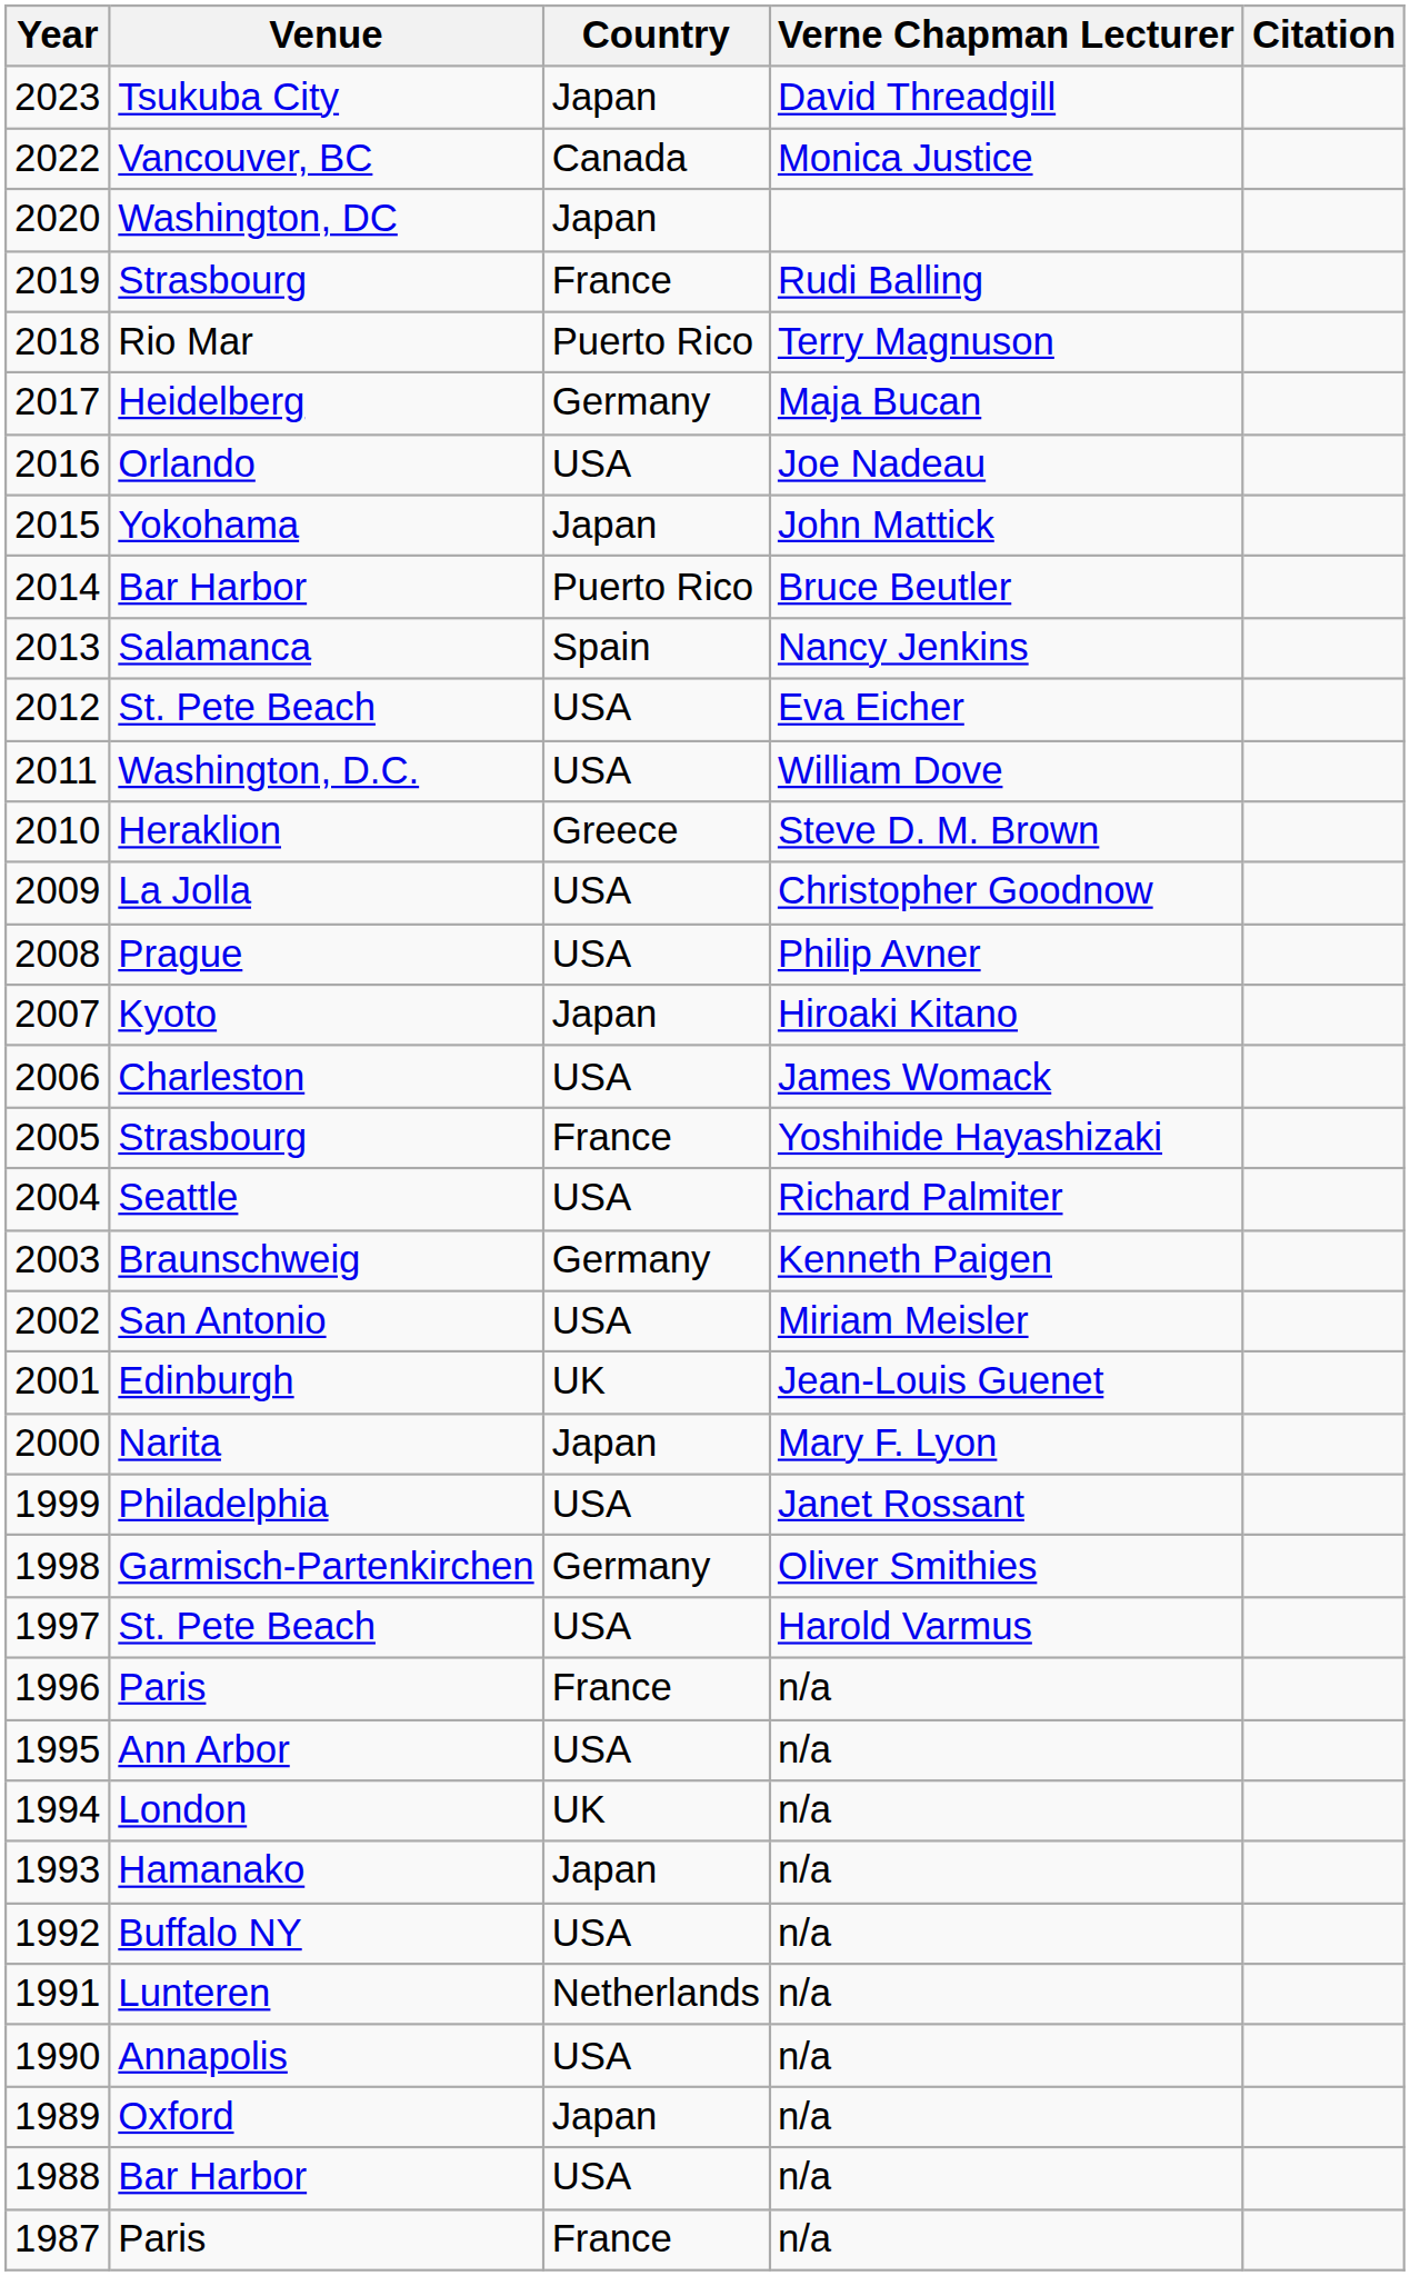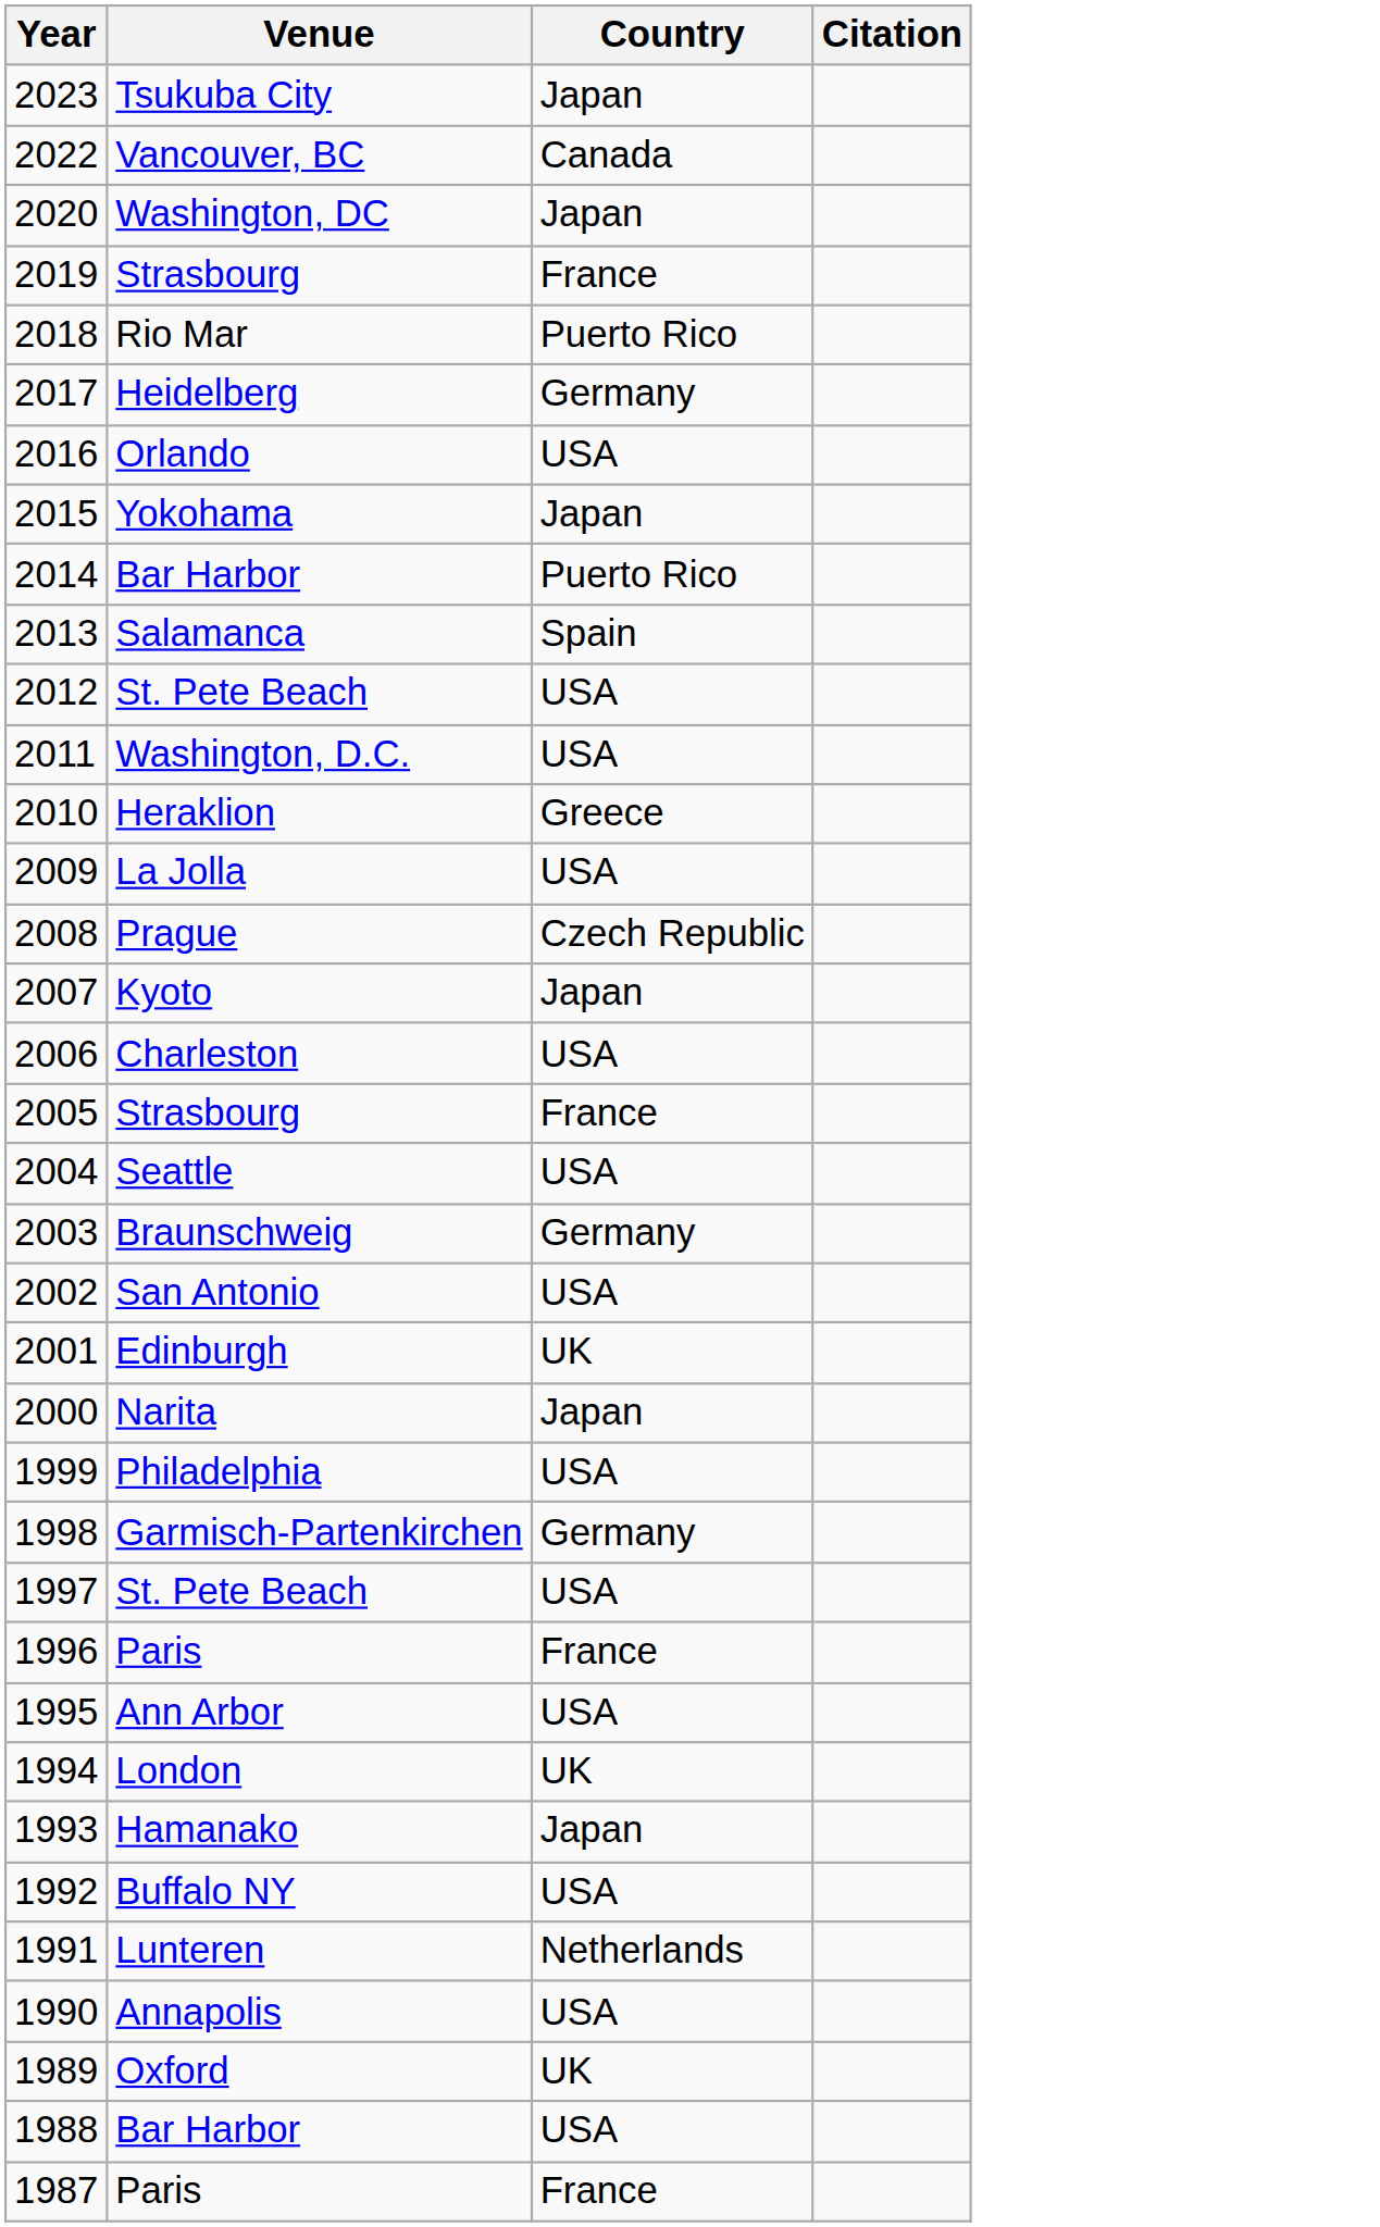- column: Verne Chapman Lecturer | David Threadgill | Monica Justice | Rudi Balling | Terry Magnuson | Maja Bucan | Joe Nadeau | John Mattick | Bruce Beutler | Nancy Jenkins | Eva Eicher | William Dove | Steve D. M. Brown | Christopher Goodnow | Philip Avner | Hiroaki Kitano | James Womack | Yoshihide Hayashizaki | Richard Palmiter | Kenneth Paigen | Miriam Meisler | Jean-Louis Guenet | Mary F. Lyon | Janet Rossant | Oliver Smithies | Harold Varmus | n/a | n/a | n/a | n/a | n/a | n/a | n/a | n/a | n/a | n/a
2008 | Country: USA -> Czech Republic
1989 | Country: Japan -> UK
